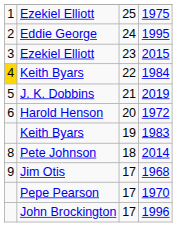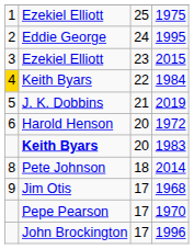1983 | column 2: normal -> bold
1983 | column 3: 19 -> 20
